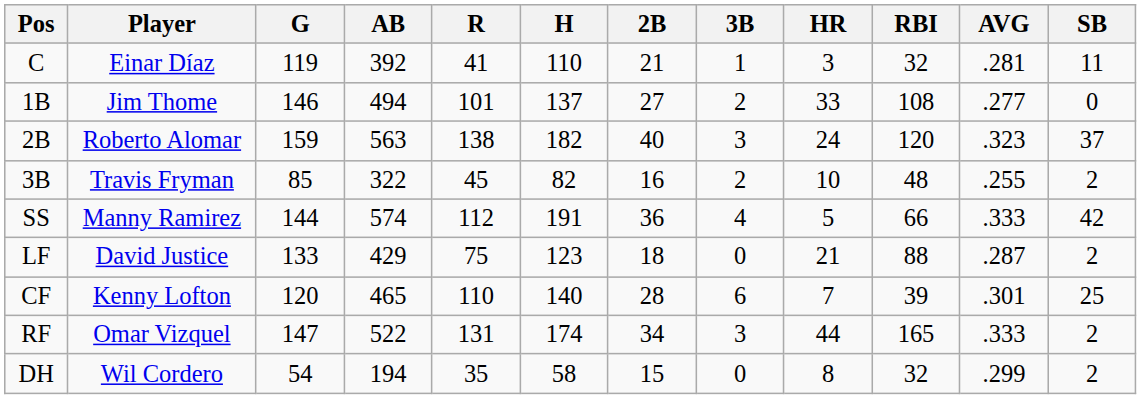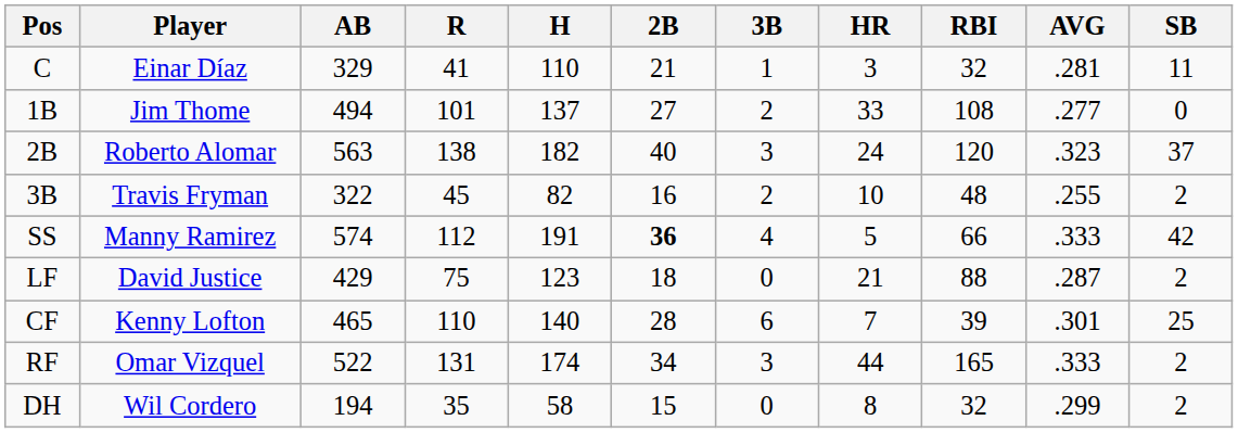- column: G | 119 | 146 | 159 | 85 | 144 | 133 | 120 | 147 | 54
C | AB: 392 -> 329
SS | 2B: normal -> bold
